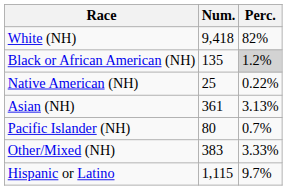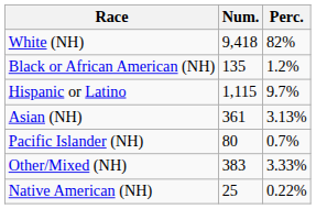Black or African American (NH) | Perc.: lightgrey background -> no background
rows swapped: Native American (NH) <-> Hispanic or Latino
